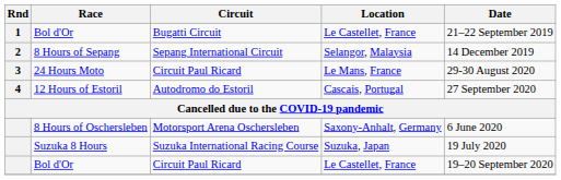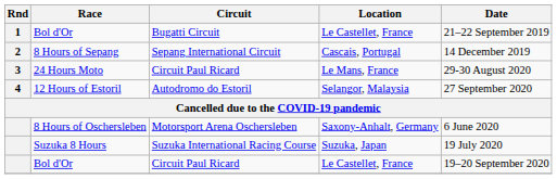8 Hours of Sepang | Location: Selangor, Malaysia -> Cascais, Portugal
12 Hours of Estoril | Location: Cascais, Portugal -> Selangor, Malaysia
